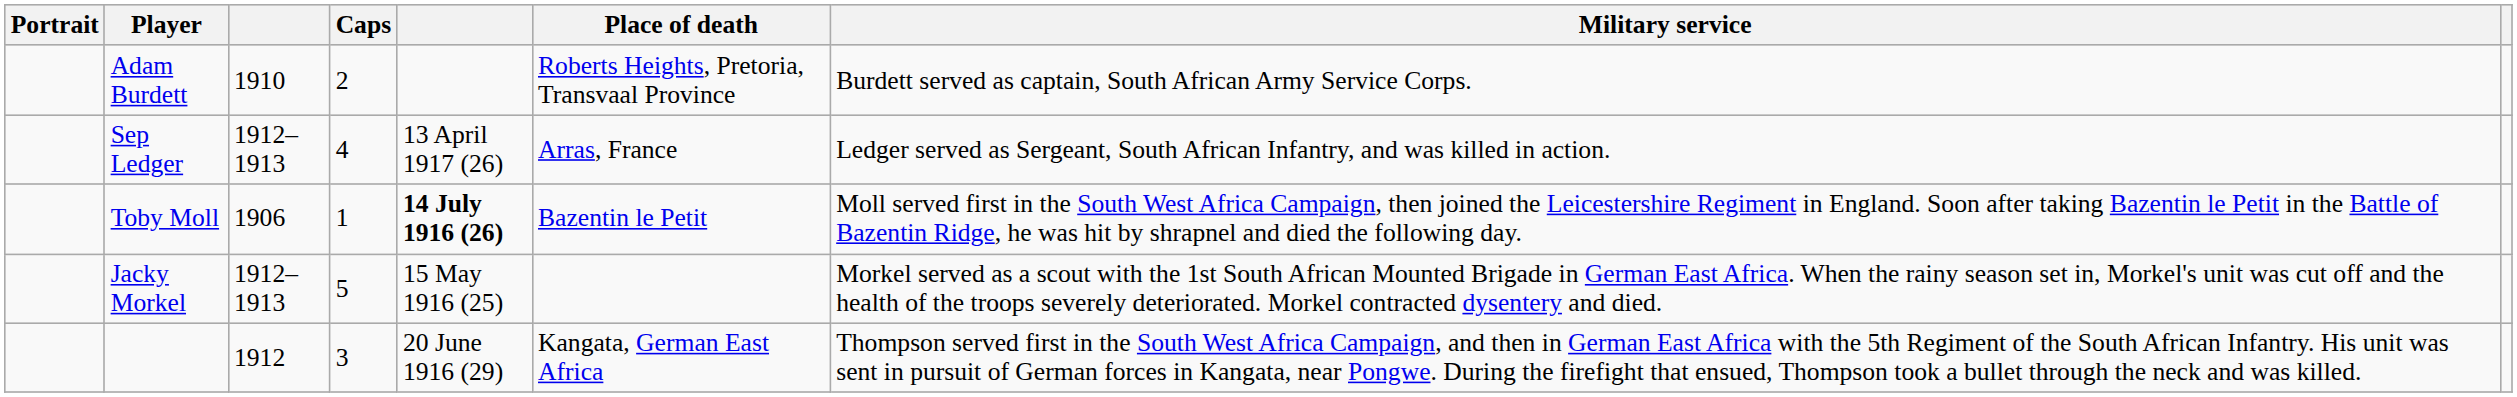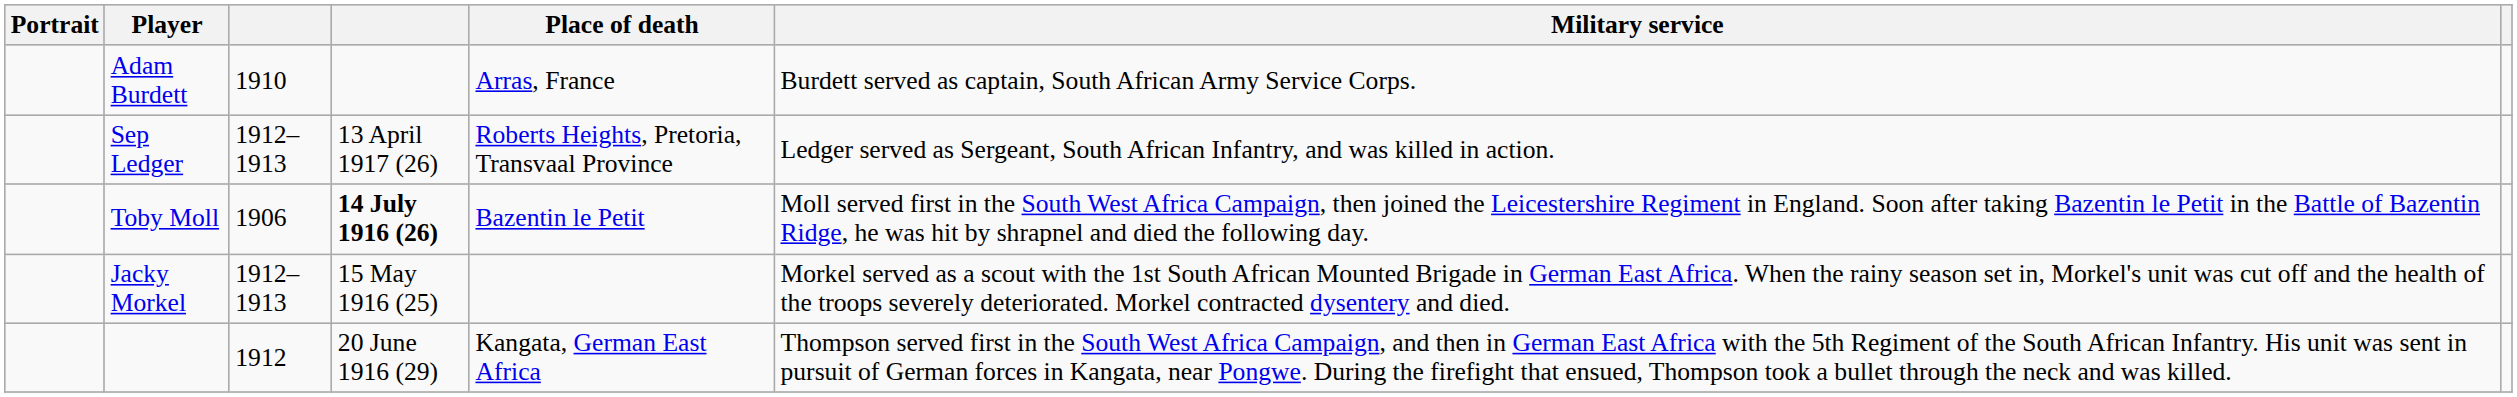- column: Caps | 2 | 4 | 1 | 5 | 3
Adam Burdett | Place of death: Roberts Heights, Pretoria, Transvaal Province -> Arras, France
Sep Ledger | Place of death: Arras, France -> Roberts Heights, Pretoria, Transvaal Province
